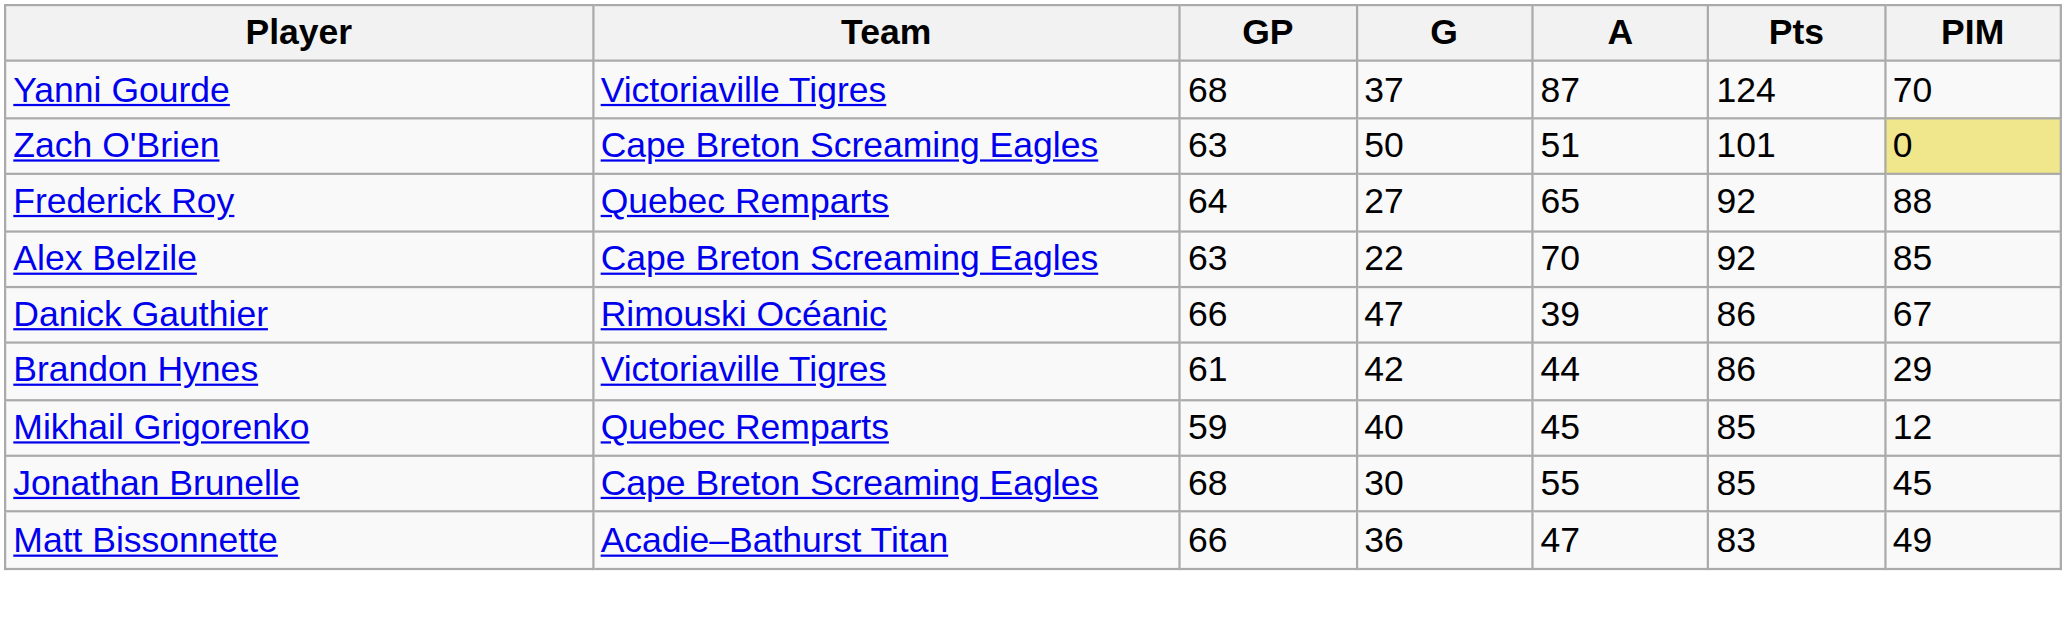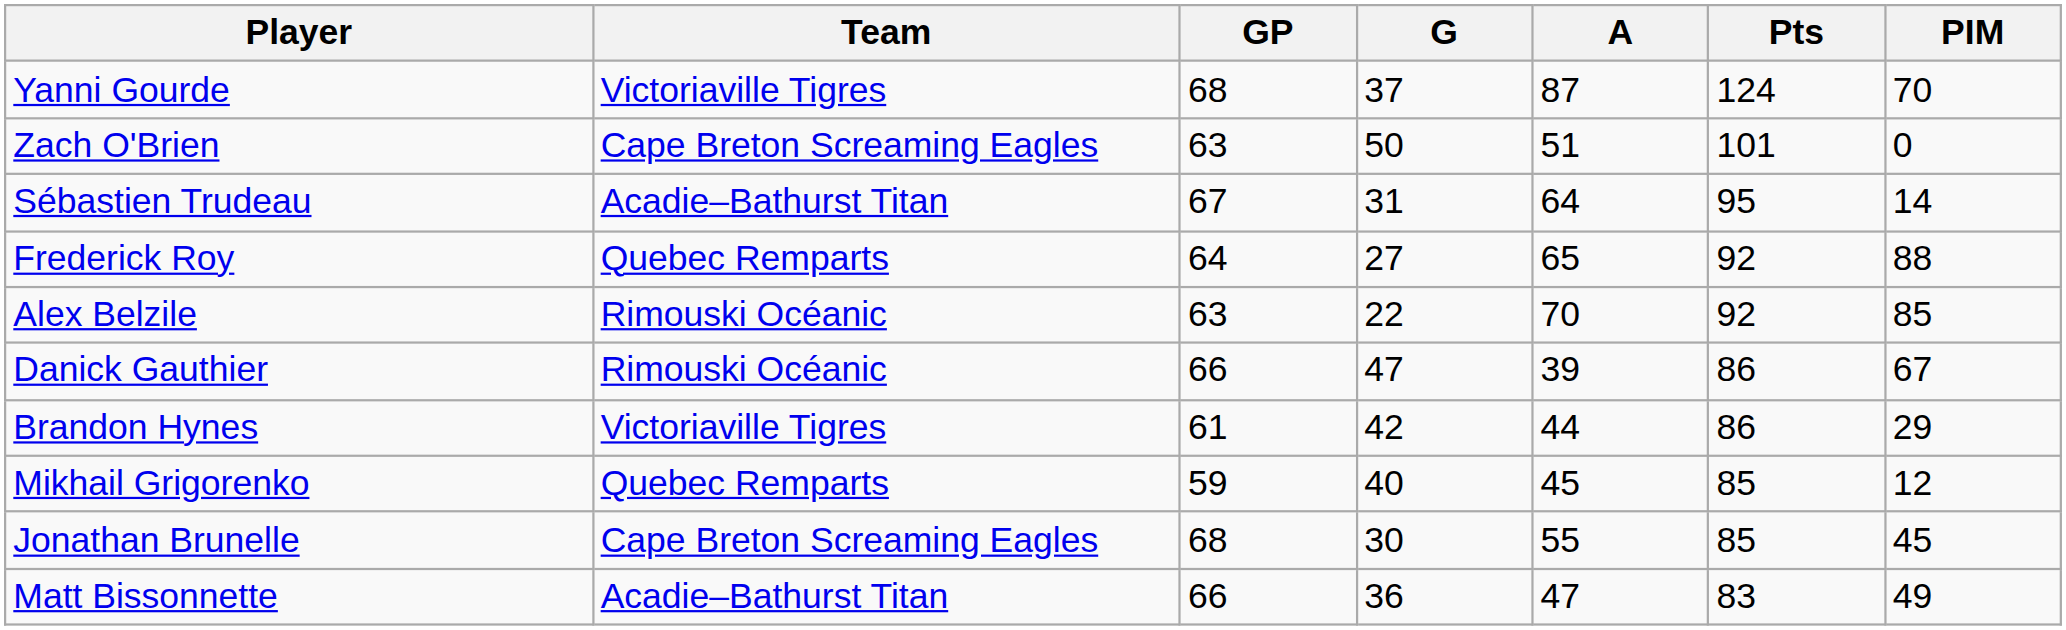Zach O'Brien | PIM: khaki background -> no background
+ row: Sébastien Trudeau | Acadie–Bathurst Titan | 67 | 31 | 64 | 95 | 14
Alex Belzile | Team: Cape Breton Screaming Eagles -> Rimouski Océanic
